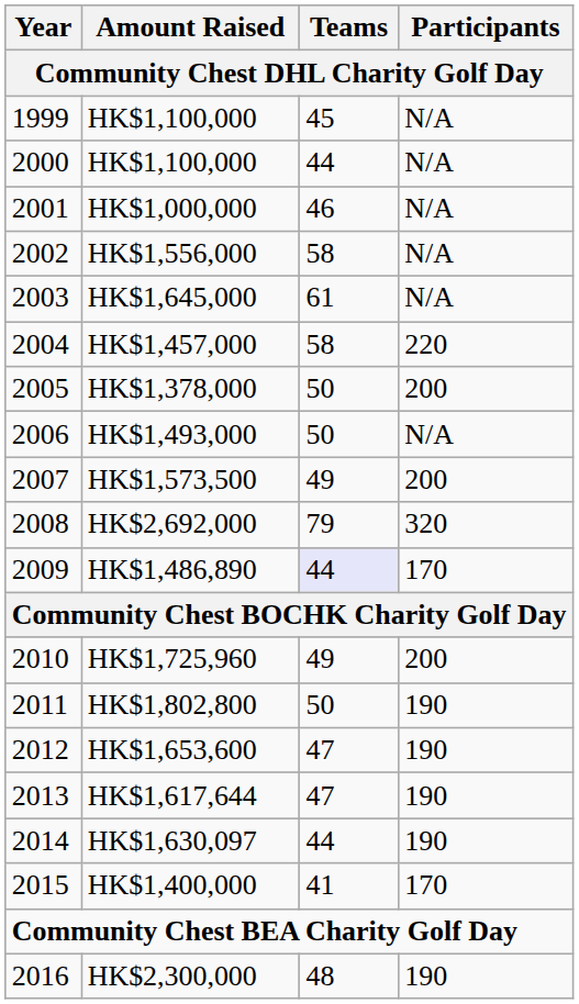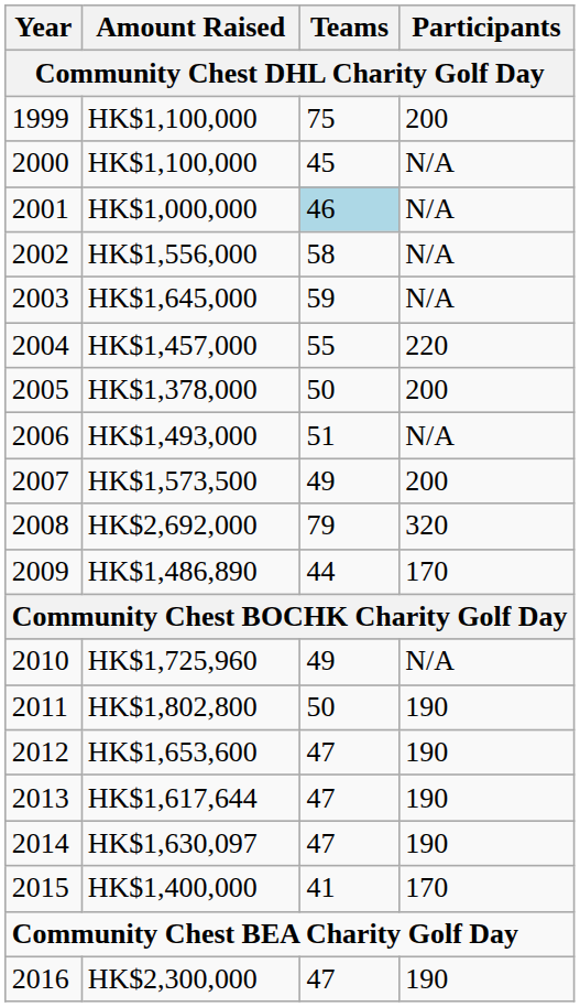1999 / HK$1,100,000 | Teams: 45 -> 75
1999 / HK$1,100,000 | Participants: N/A -> 200
2000 / HK$1,100,000 | Teams: 44 -> 45
HK$1,000,000 | Teams: no background -> lightblue background
HK$1,645,000 | Teams: 61 -> 59
HK$1,457,000 | Teams: 58 -> 55
HK$1,493,000 | Teams: 50 -> 51
HK$1,486,890 | Teams: lavender background -> no background
HK$1,725,960 | Participants: 200 -> N/A
HK$1,630,097 | Teams: 44 -> 47
HK$2,300,000 | Teams: 48 -> 47
